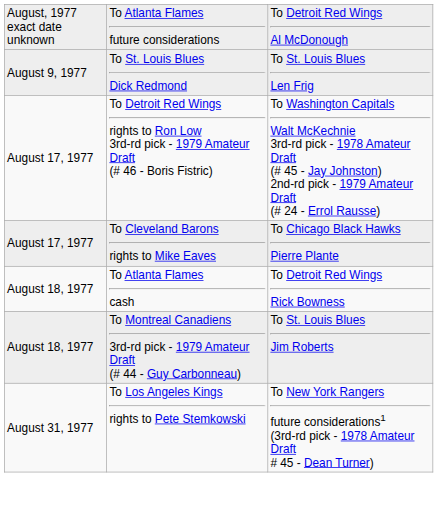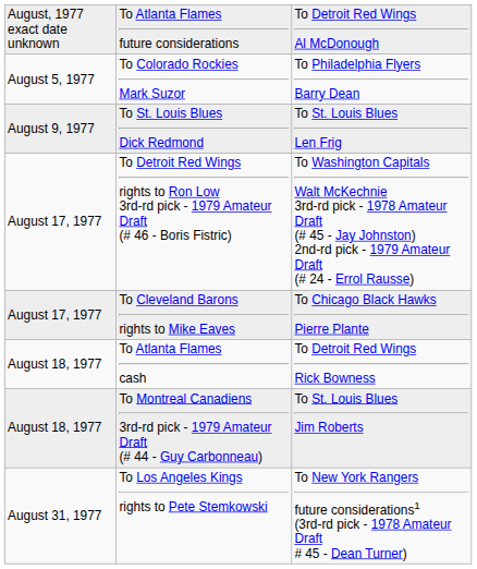+ row: August 5, 1977 | To Colorado Rockies Mark Suzor | To Philadelphia Flyers Barry Dean
